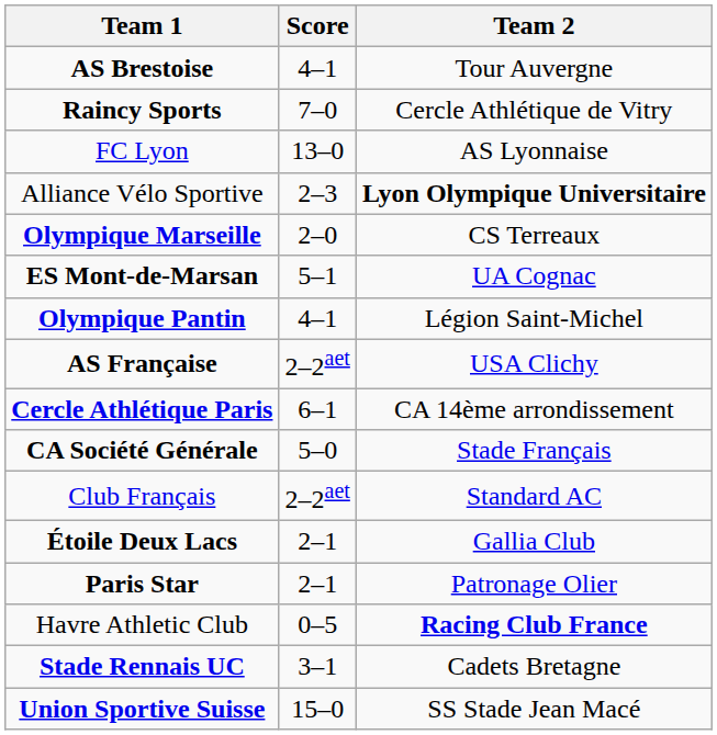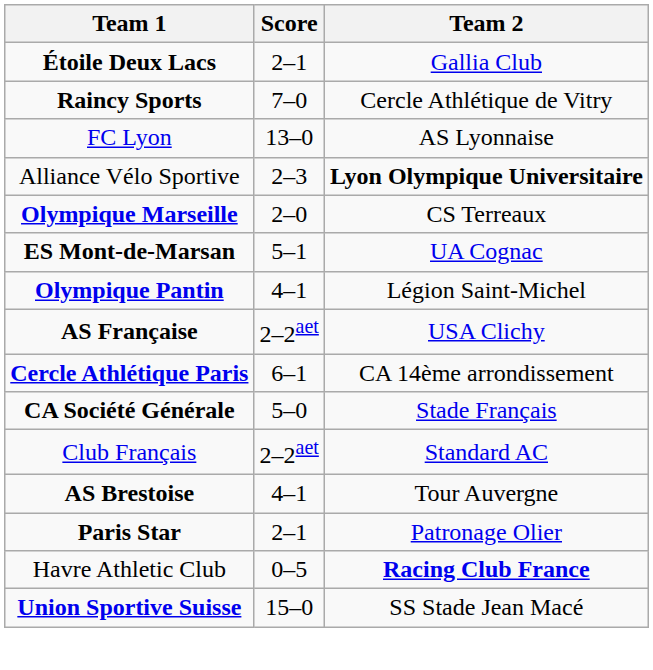rows swapped: AS Brestoise <-> Étoile Deux Lacs
- row: Stade Rennais UC | 3–1 | Cadets Bretagne
